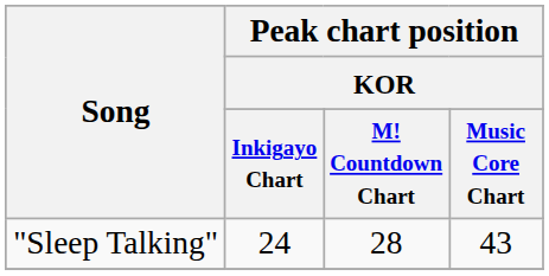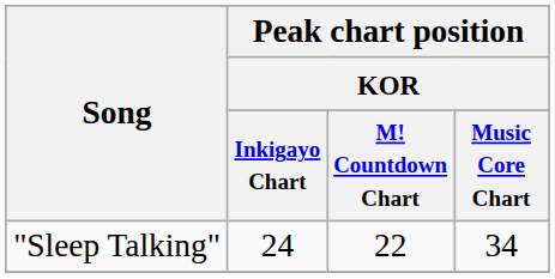"Sleep Talking" | Peak chart position / KOR / M! Countdown Chart: 28 -> 22
"Sleep Talking" | Peak chart position / KOR / Music Core Chart: 43 -> 34
